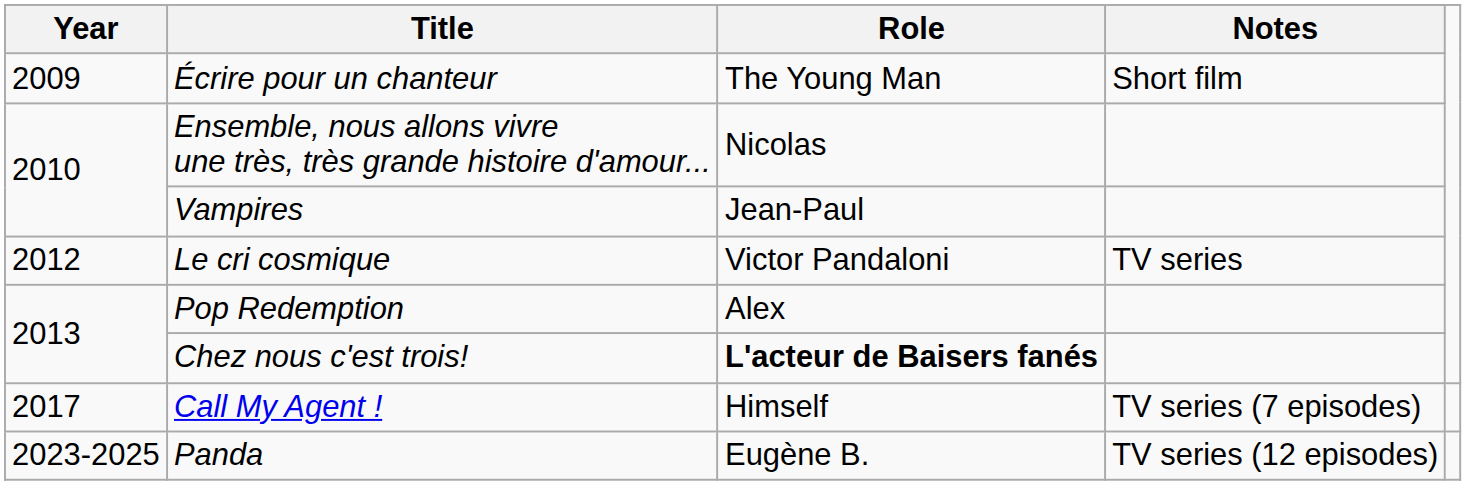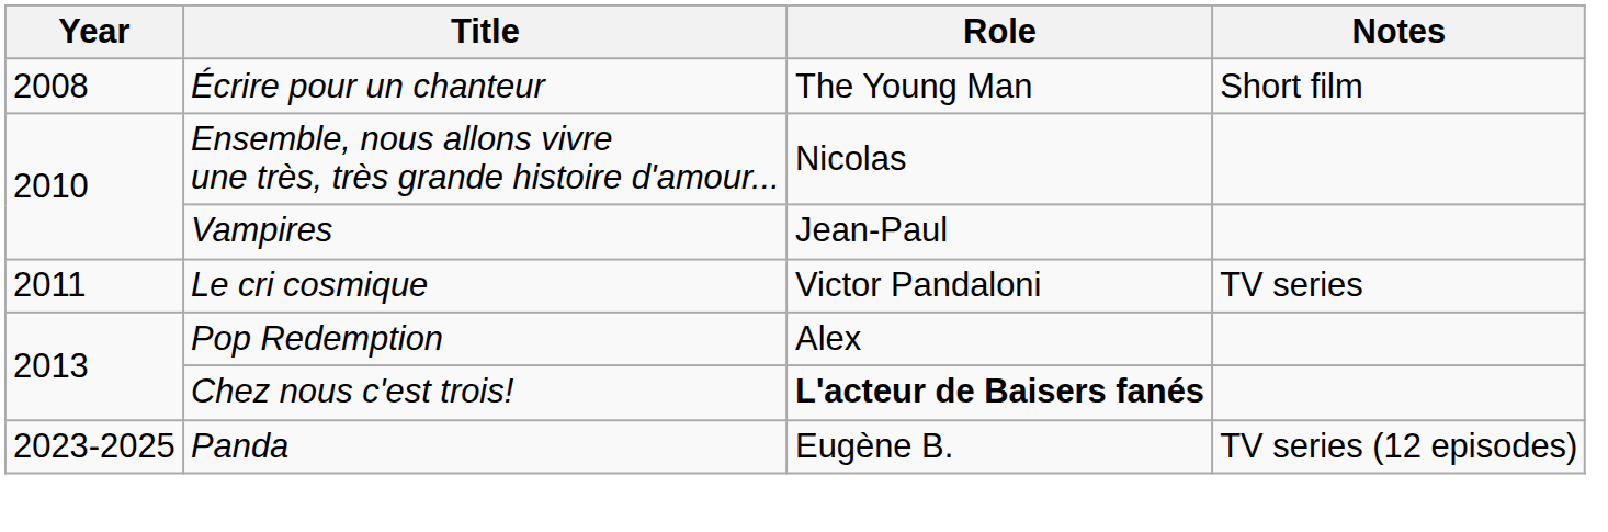Écrire pour un chanteur | Year: 2009 -> 2008
Le cri cosmique | Year: 2012 -> 2011
- row: 2017 | Call My Agent ! | Himself | TV series (7 episodes)
